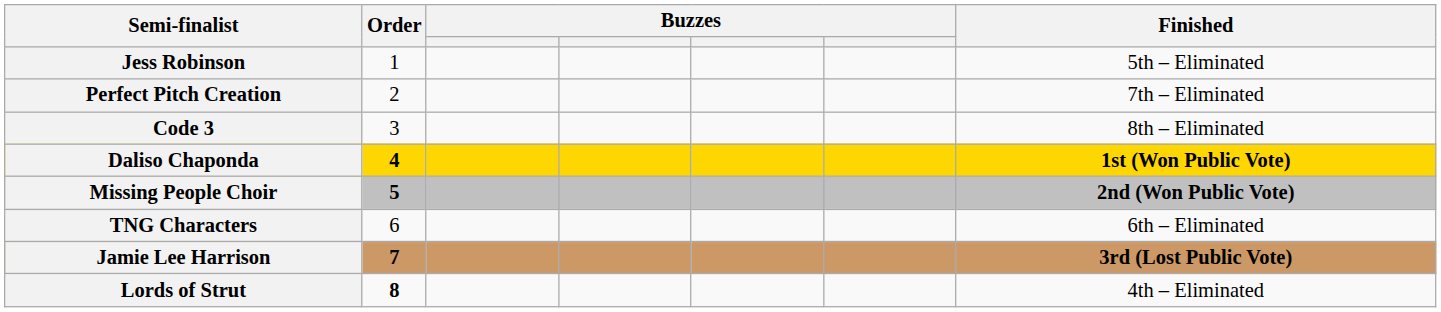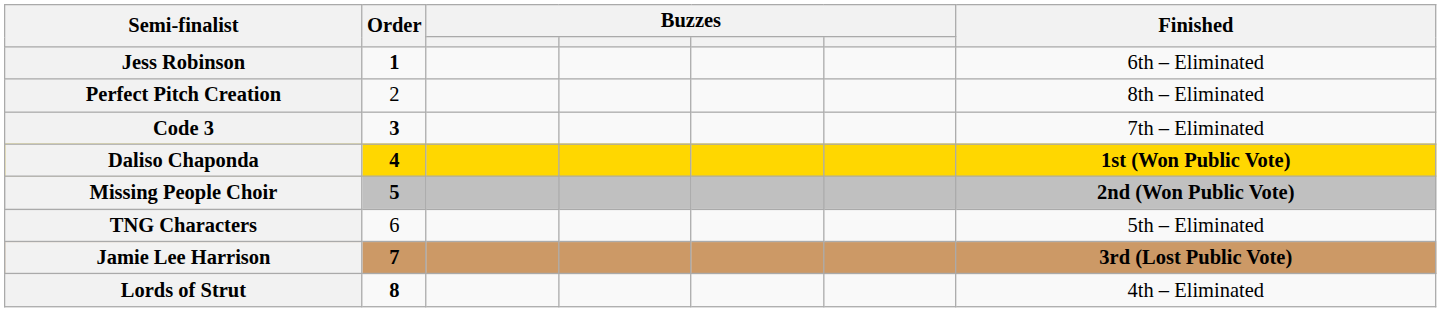Jess Robinson | Order: normal -> bold
Jess Robinson | Finished: 5th – Eliminated -> 6th – Eliminated
Perfect Pitch Creation | Finished: 7th – Eliminated -> 8th – Eliminated
Code 3 | Order: normal -> bold
Code 3 | Finished: 8th – Eliminated -> 7th – Eliminated
TNG Characters | Finished: 6th – Eliminated -> 5th – Eliminated
